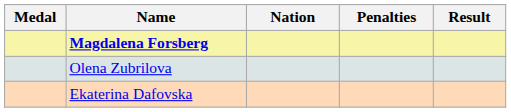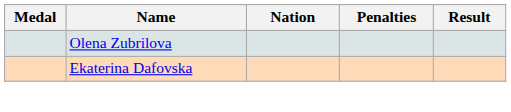- row: Magdalena Forsberg
